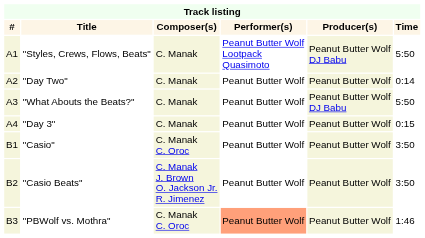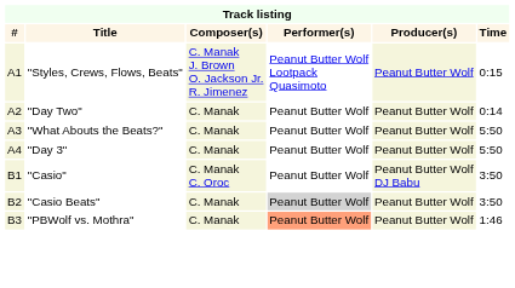"Styles, Crews, Flows, Beats" | Composer(s): C. Manak -> C. Manak J. Brown O. Jackson Jr. R. Jimenez
"Styles, Crews, Flows, Beats" | Producer(s): Peanut Butter Wolf DJ Babu -> Peanut Butter Wolf
"Styles, Crews, Flows, Beats" | Time: 5:50 -> 0:15
"What Abouts the Beats?" | Producer(s): Peanut Butter Wolf DJ Babu -> Peanut Butter Wolf
"Day 3" | Time: 0:15 -> 5:50
"Casio" | Producer(s): Peanut Butter Wolf -> Peanut Butter Wolf DJ Babu
"Casio Beats" | Composer(s): C. Manak J. Brown O. Jackson Jr. R. Jimenez -> C. Manak
"Casio Beats" | Performer(s): no background -> lightgrey background
"PBWolf vs. Mothra" | Composer(s): C. Manak C. Oroc -> C. Manak
